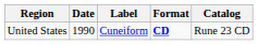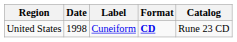United States | Date: 1990 -> 1998
